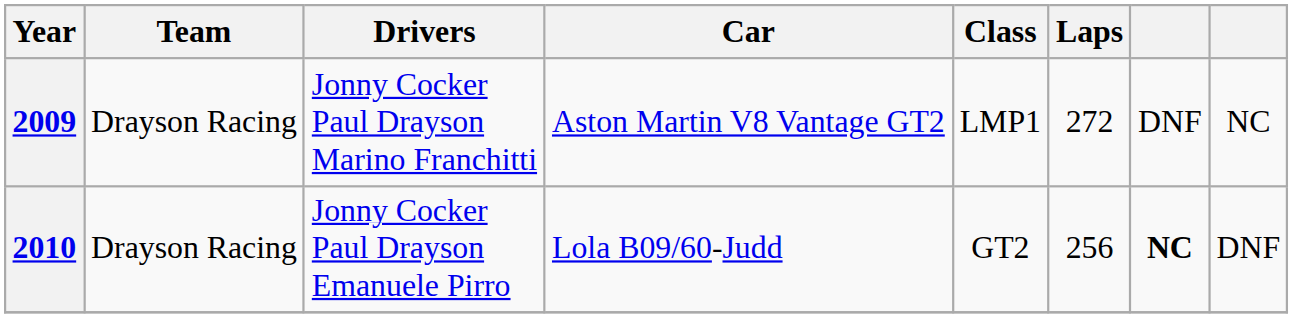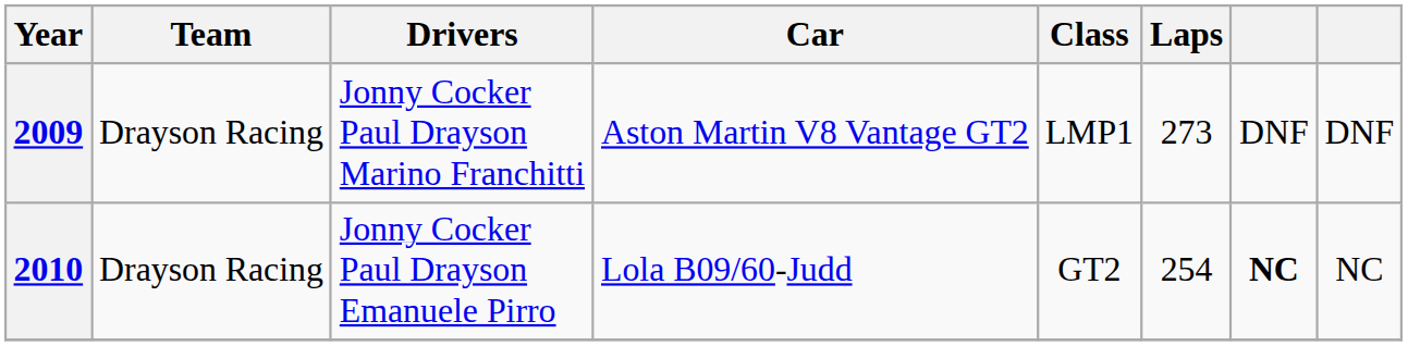2009 | Laps: 272 -> 273
2009 | column 8: NC -> DNF
2010 | Laps: 256 -> 254
2010 | column 8: DNF -> NC
